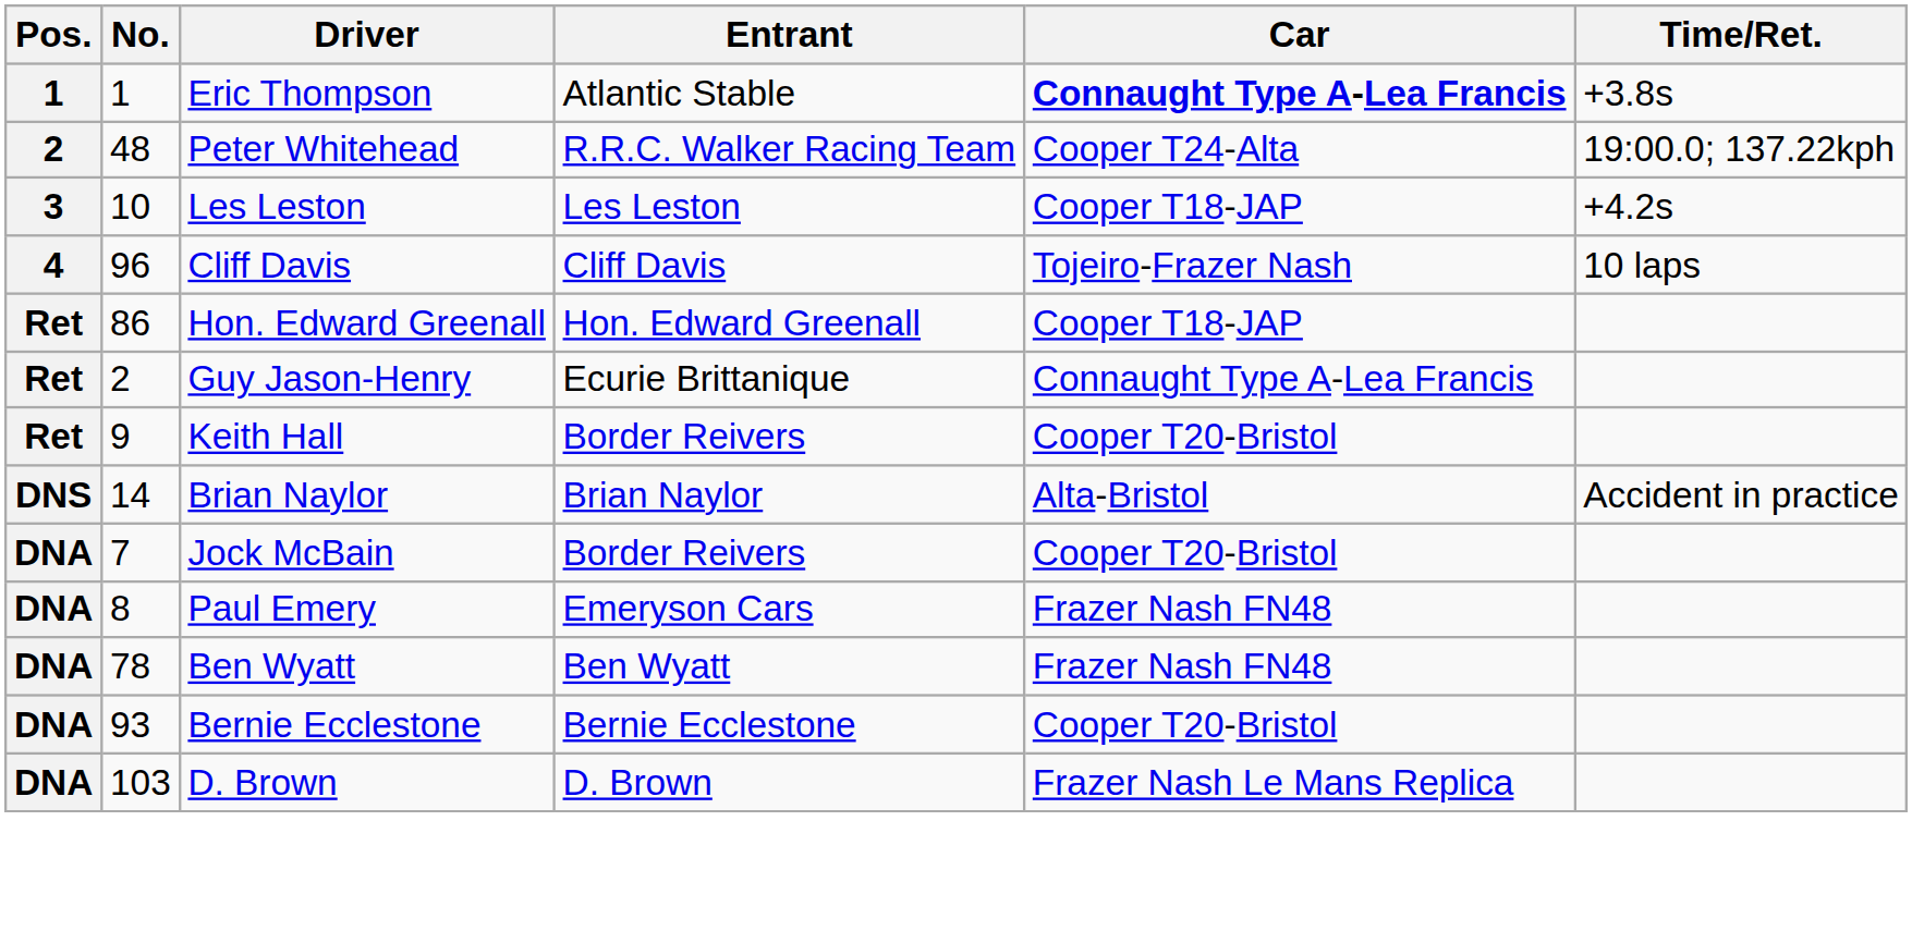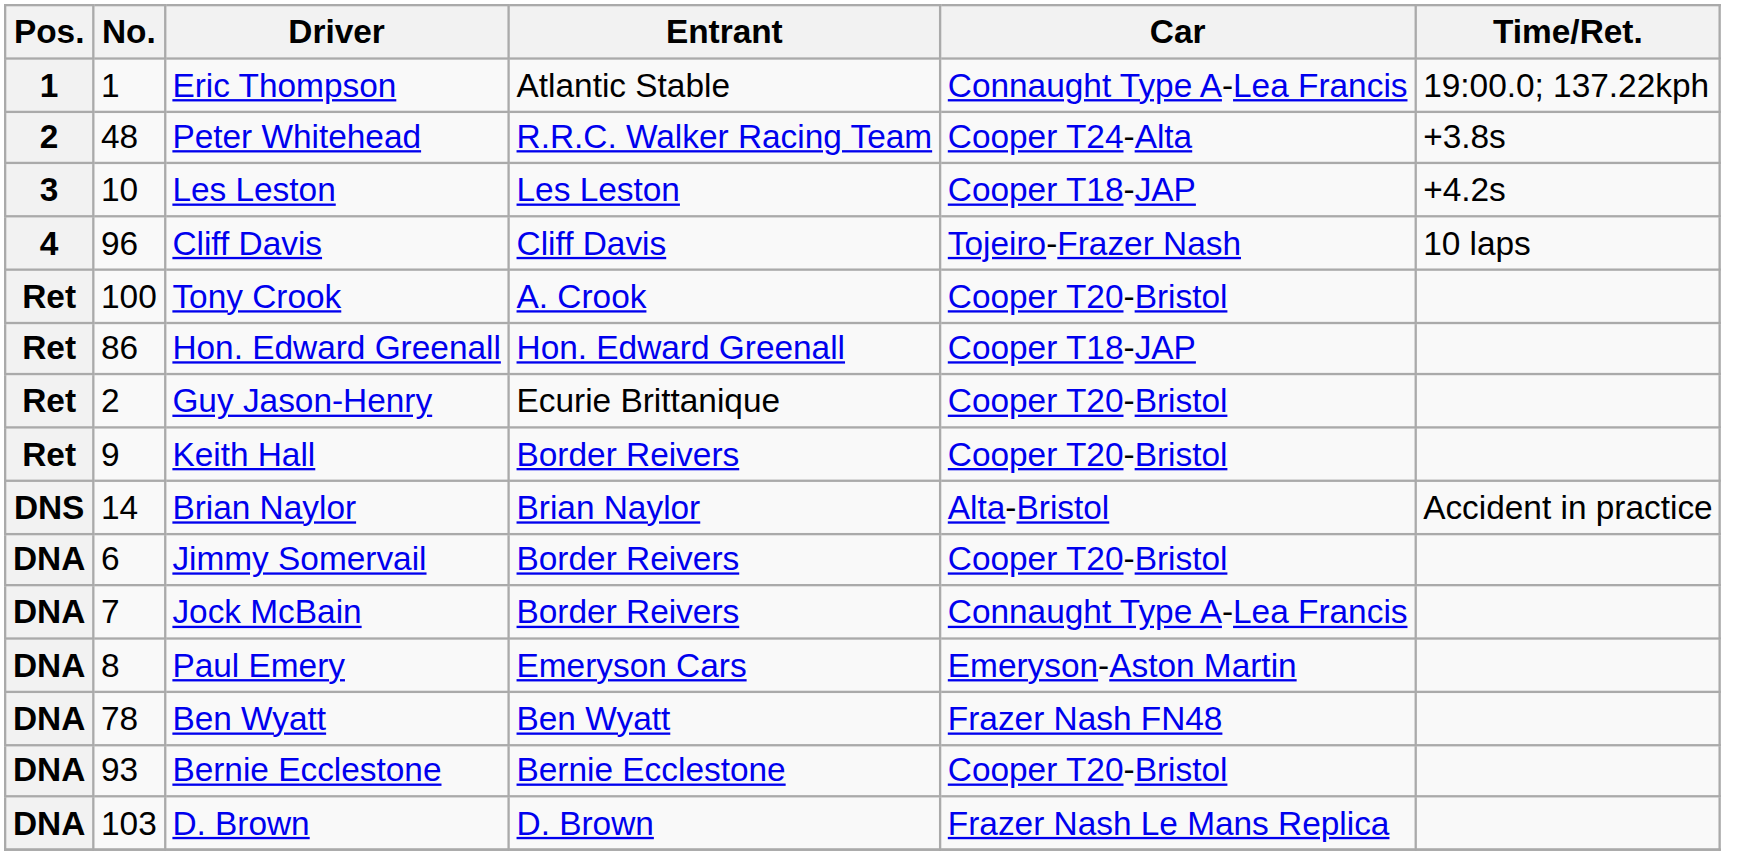Eric Thompson | Car: bold -> normal
Eric Thompson | Time/Ret.: +3.8s -> 19:00.0; 137.22kph
Peter Whitehead | Time/Ret.: 19:00.0; 137.22kph -> +3.8s
+ row: Ret | 100 | Tony Crook | A. Crook | Cooper T20-Bristol
Guy Jason-Henry | Car: Connaught Type A-Lea Francis -> Cooper T20-Bristol
+ row: DNA | 6 | Jimmy Somervail | Border Reivers | Cooper T20-Bristol
Jock McBain | Car: Cooper T20-Bristol -> Connaught Type A-Lea Francis
Paul Emery | Car: Frazer Nash FN48 -> Emeryson-Aston Martin
